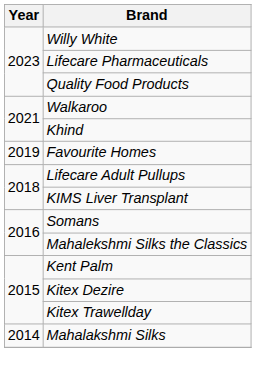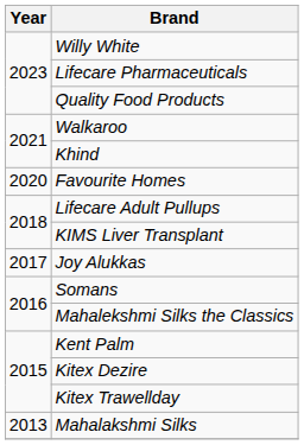Favourite Homes | Year: 2019 -> 2020
+ row: 2017 | Joy Alukkas
Mahalakshmi Silks | Year: 2014 -> 2013
